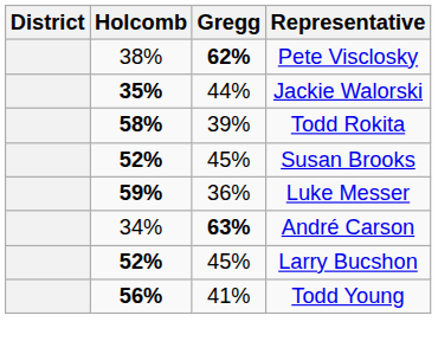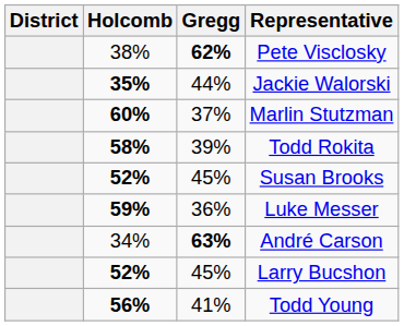+ row: 60% | 37% | Marlin Stutzman
